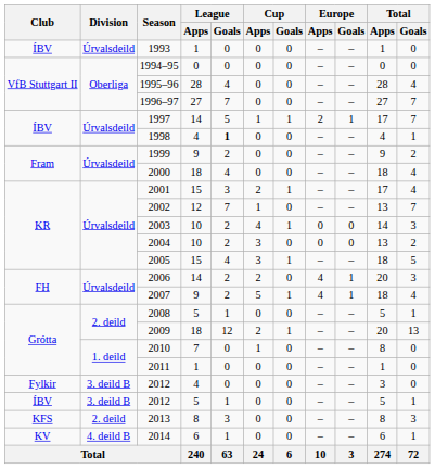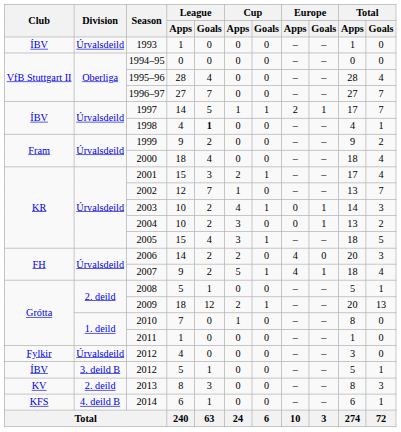2003 | Europe / Goals: 0 -> 1
2004 | Europe / Goals: 0 -> 1
2006 | Europe / Goals: 1 -> 0
2012 / 4 | Division: 3. deild B -> Úrvalsdeild
2013 | Club: KFS -> KV
2014 | Club: KV -> KFS
